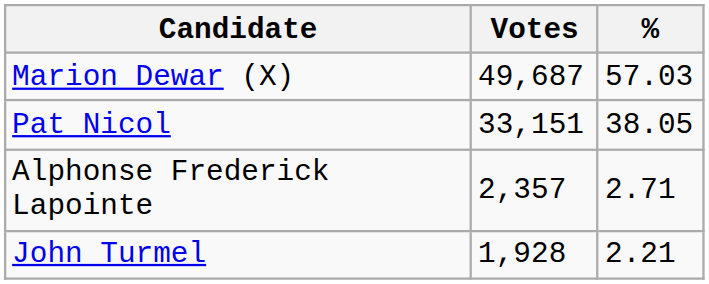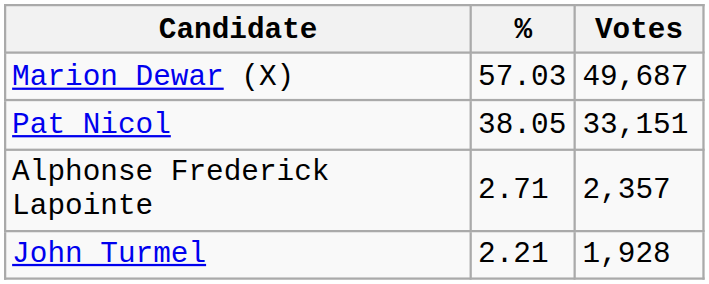columns swapped: Votes <-> %
